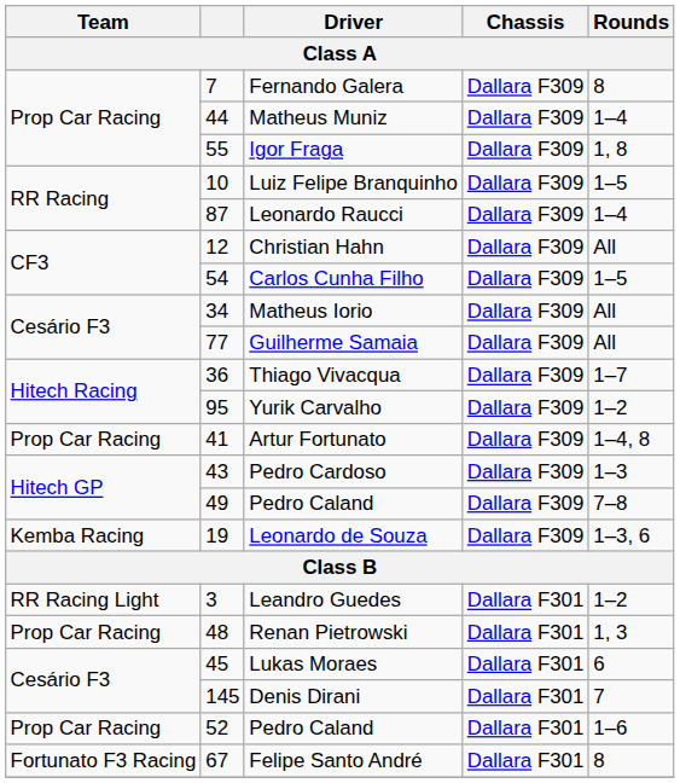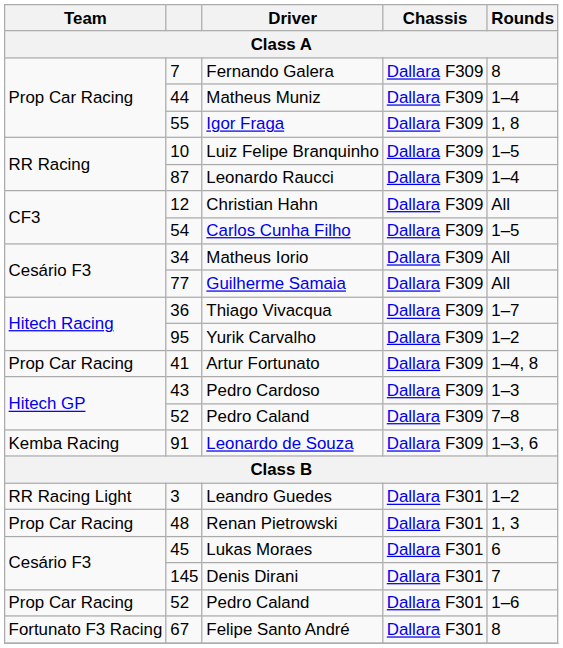Pedro Caland / Dallara F309 | column 2: 49 -> 52
Leonardo de Souza | column 2: 19 -> 91
